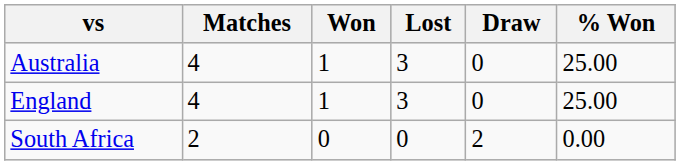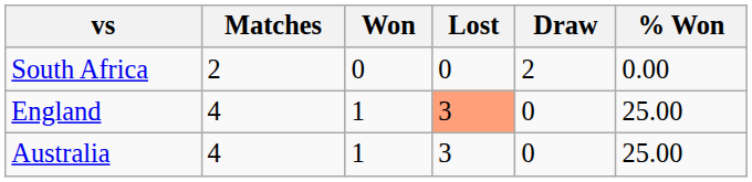rows swapped: Australia <-> South Africa
England | Lost: no background -> lightsalmon background
